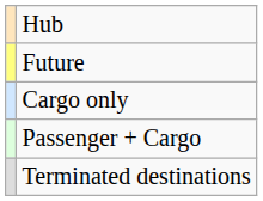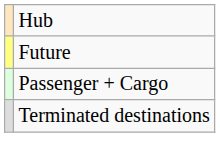- row: Cargo only
